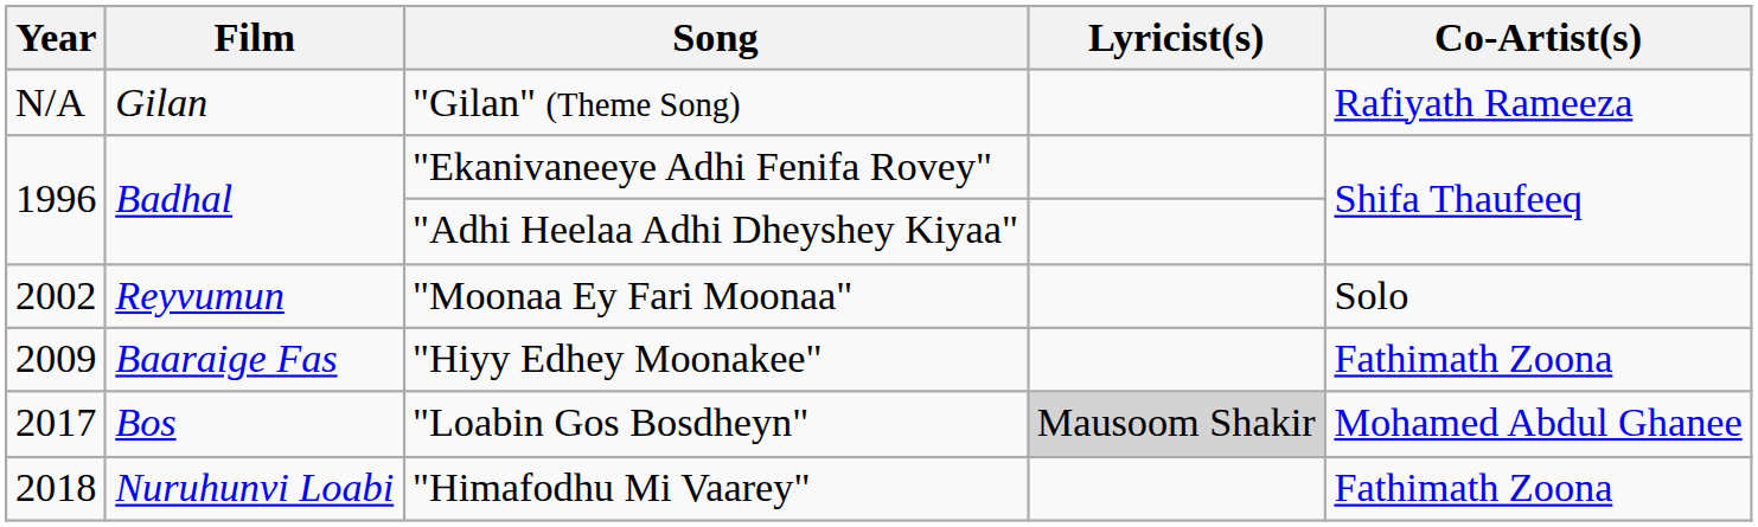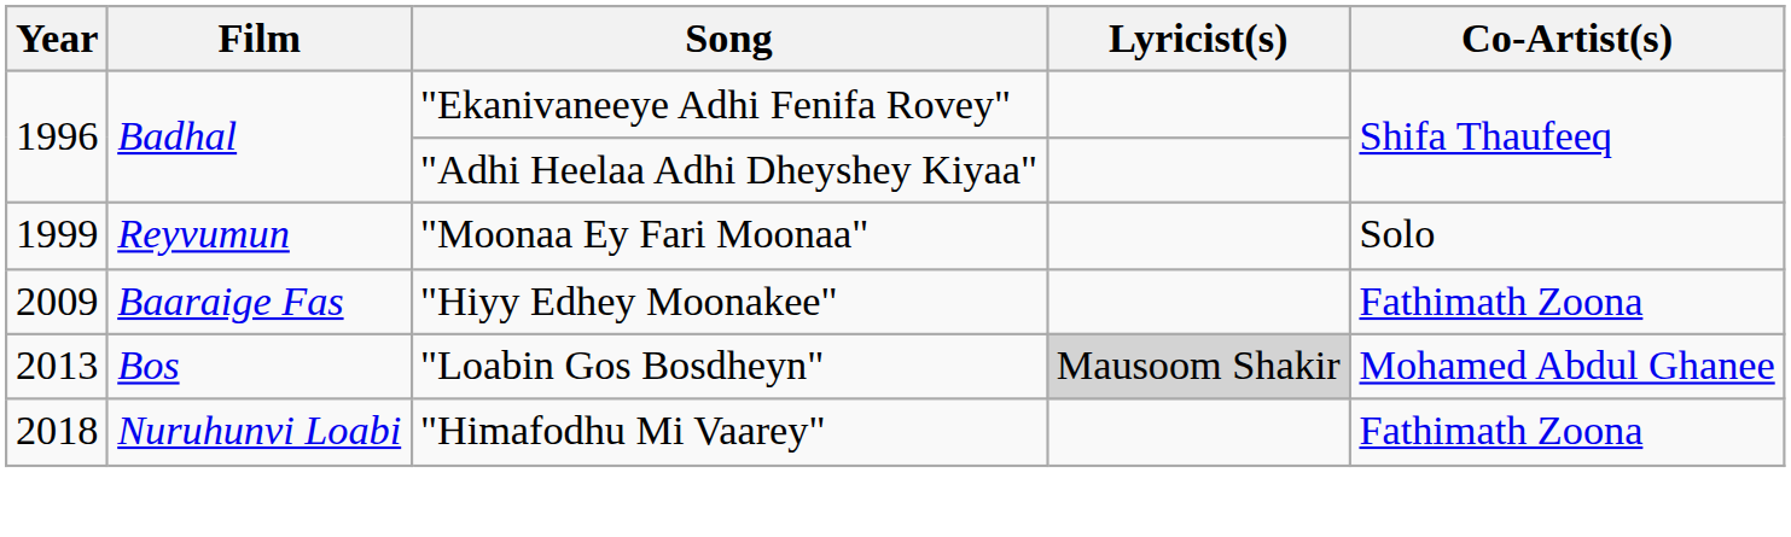- row: N/A | Gilan | "Gilan" (Theme Song) | Rafiyath Rameeza
"Moonaa Ey Fari Moonaa" | Year: 2002 -> 1999
"Loabin Gos Bosdheyn" | Year: 2017 -> 2013
